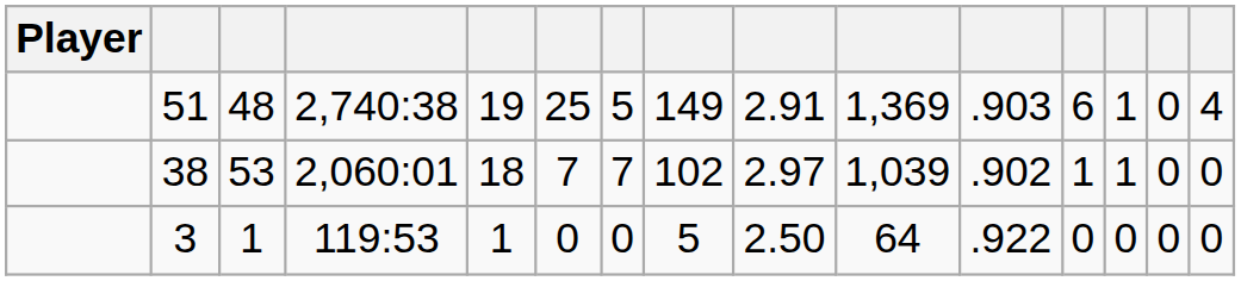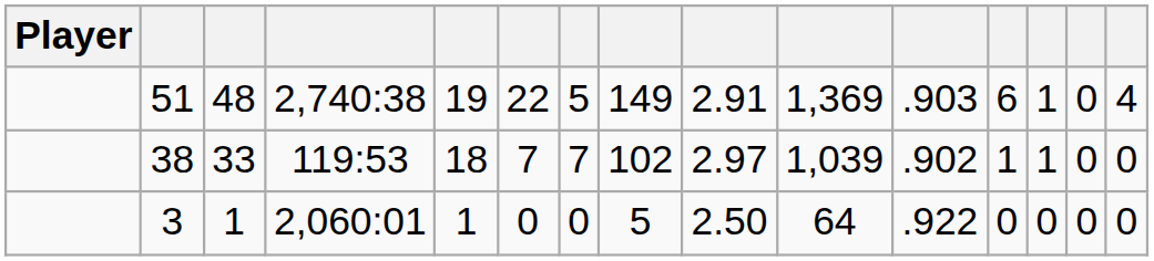51 | column 6: 25 -> 22
38 | column 3: 53 -> 33
38 | column 4: 2,060:01 -> 119:53
3 | column 4: 119:53 -> 2,060:01
